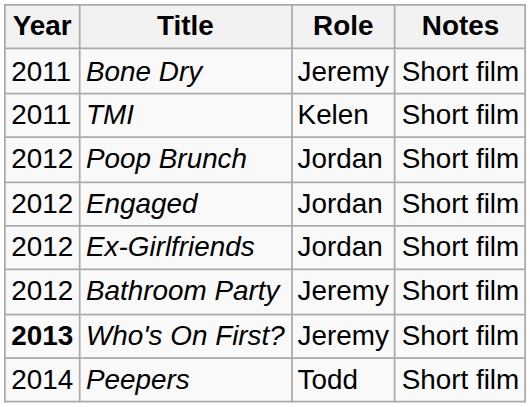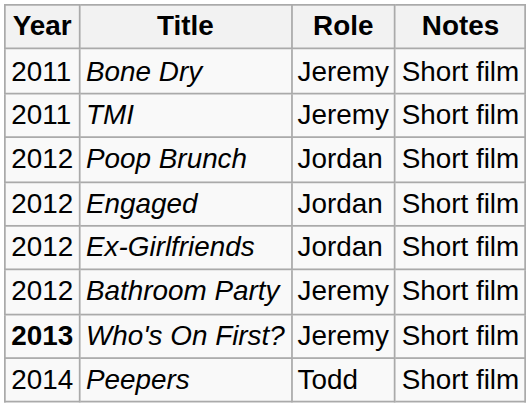TMI | Role: Kelen -> Jeremy
